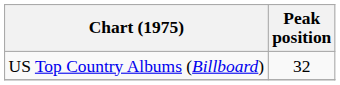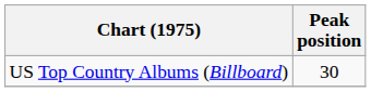US Top Country Albums (Billboard) | Peak position: 32 -> 30
